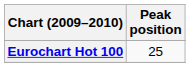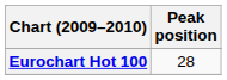Eurochart Hot 100 | Peak position: 25 -> 28
